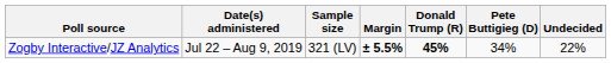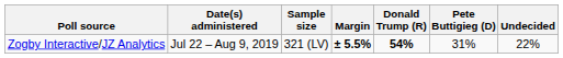Zogby Interactive/JZ Analytics | Donald Trump (R): 45% -> 54%
Zogby Interactive/JZ Analytics | Pete Buttigieg (D): 34% -> 31%
